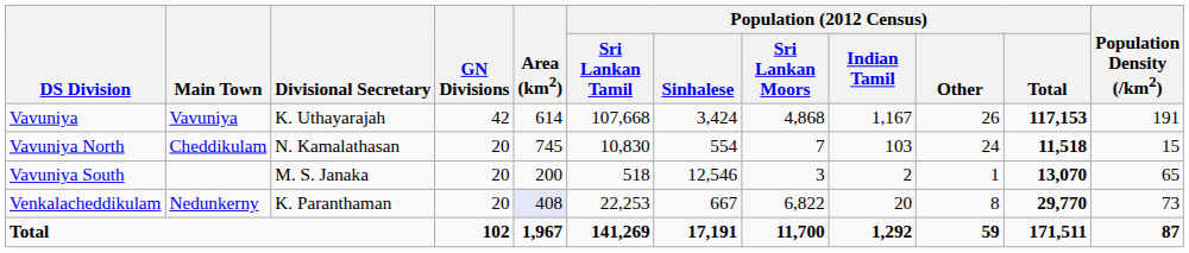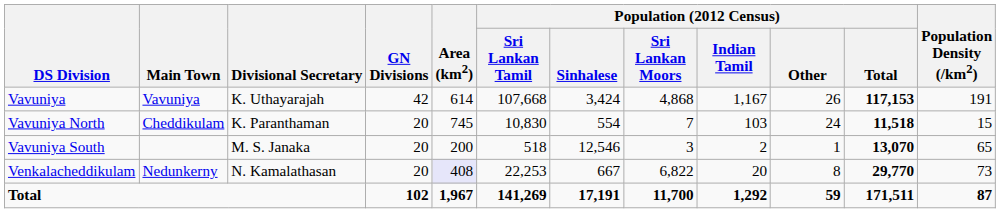Vavuniya North | Divisional Secretary: N. Kamalathasan -> K. Paranthaman
Venkalacheddikulam | Divisional Secretary: K. Paranthaman -> N. Kamalathasan
